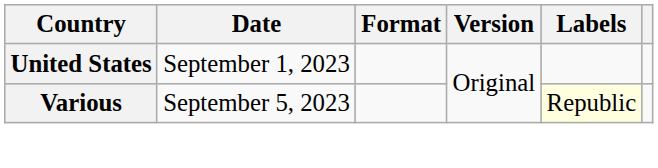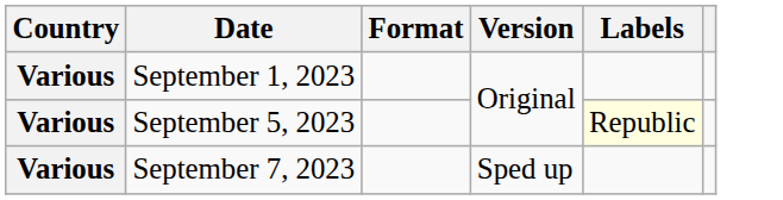September 1, 2023 | Country: United States -> Various
+ row: Various | September 7, 2023 | Sped up
